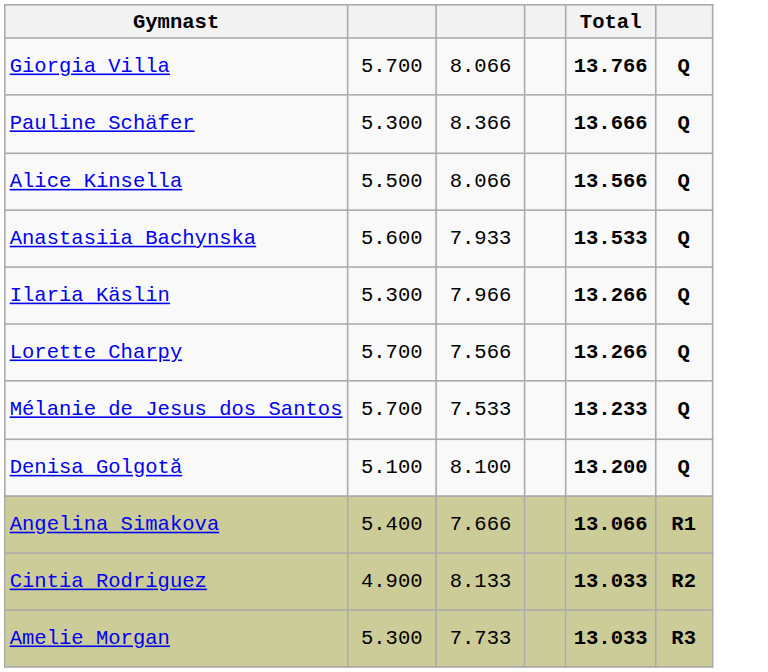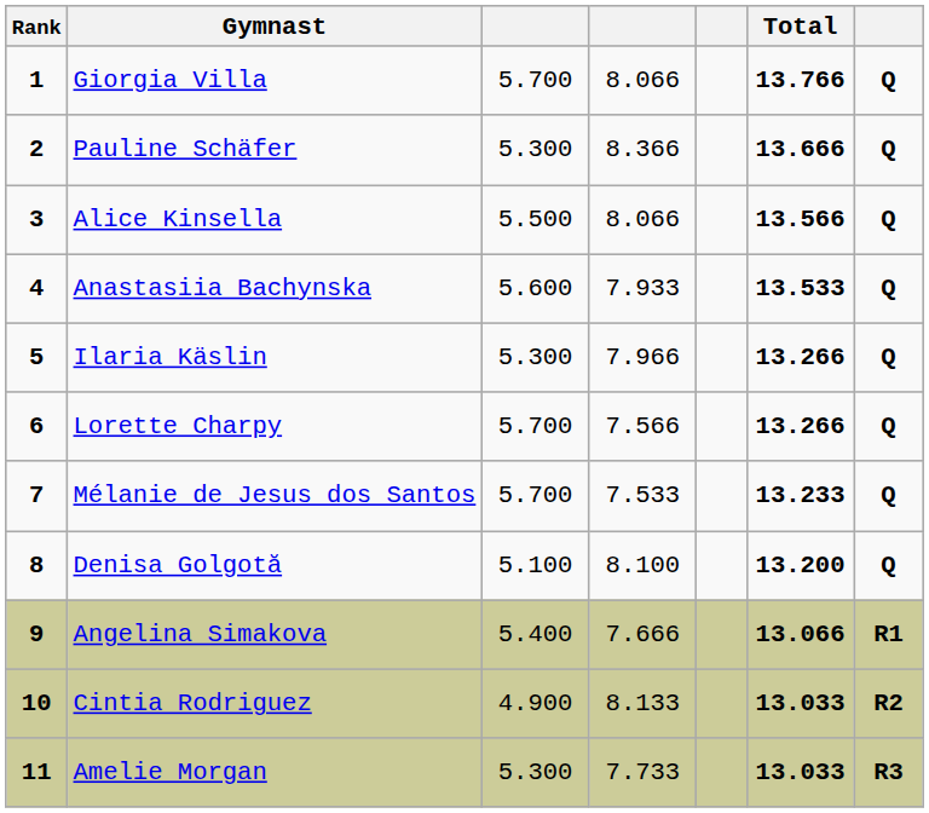+ column: Rank | 1 | 2 | 3 | 4 | 5 | 6 | 7 | 8 | 9 | 10 | 11
